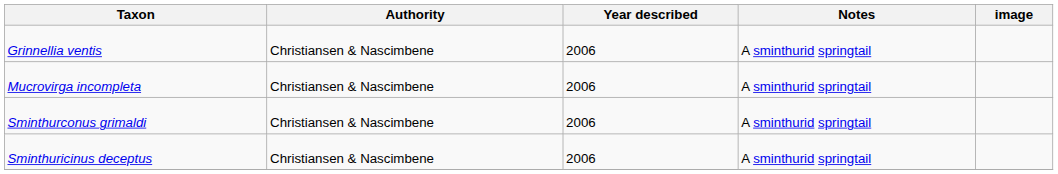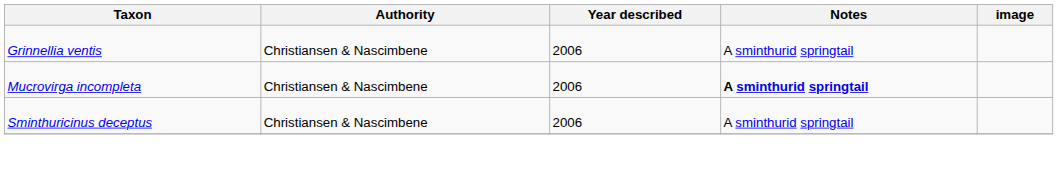Mucrovirga incompleta | Notes: normal -> bold
- row: Sminthurconus grimaldi | Christiansen & Nascimbene | 2006 | A sminthurid springtail
